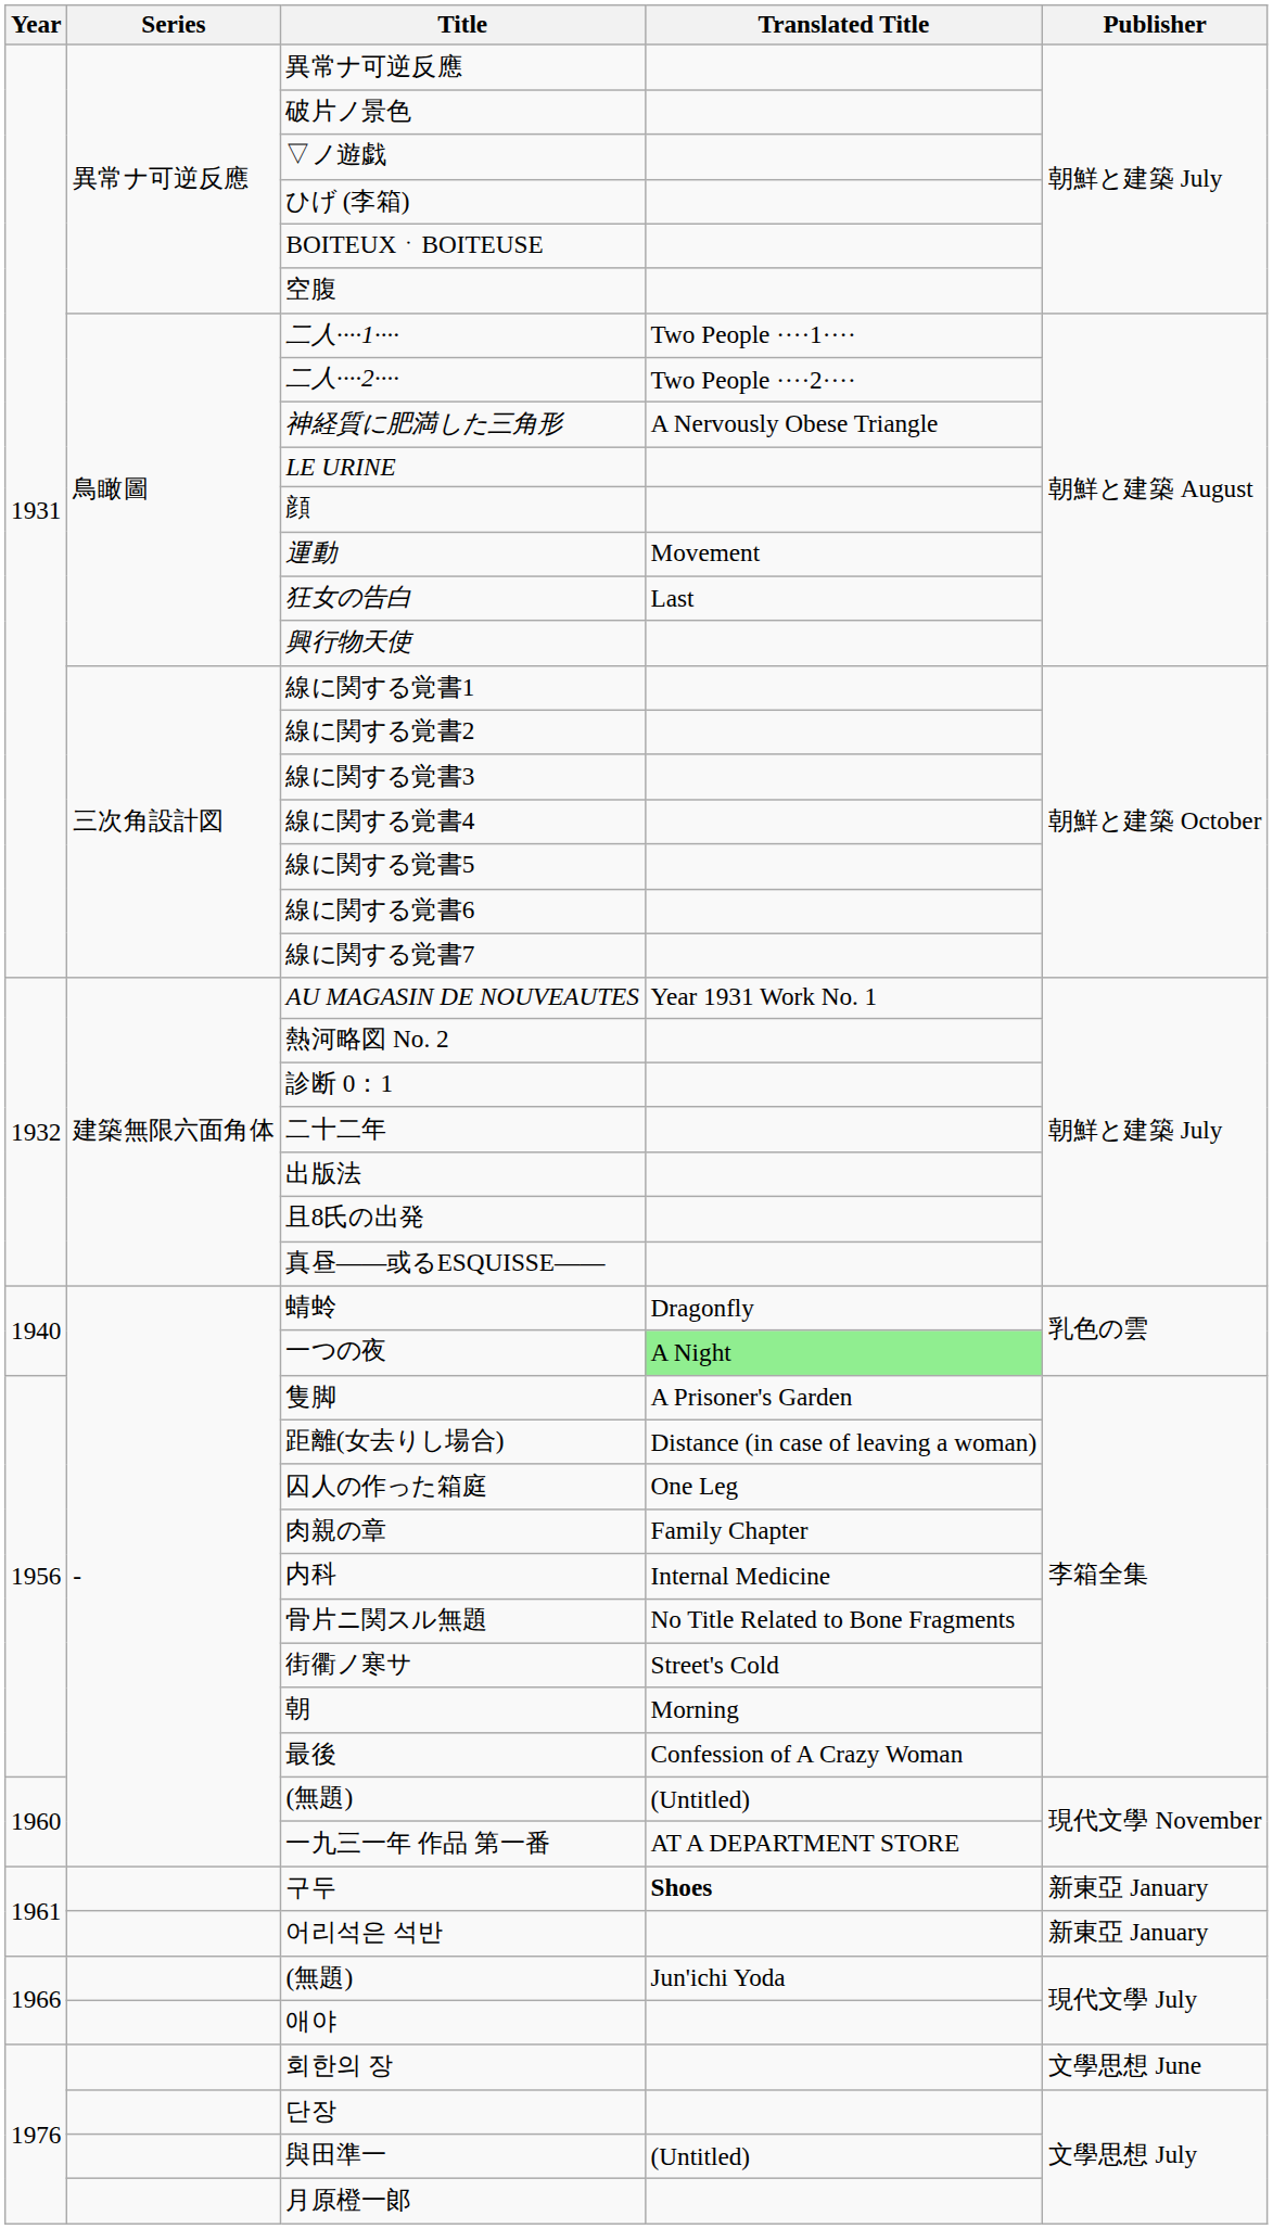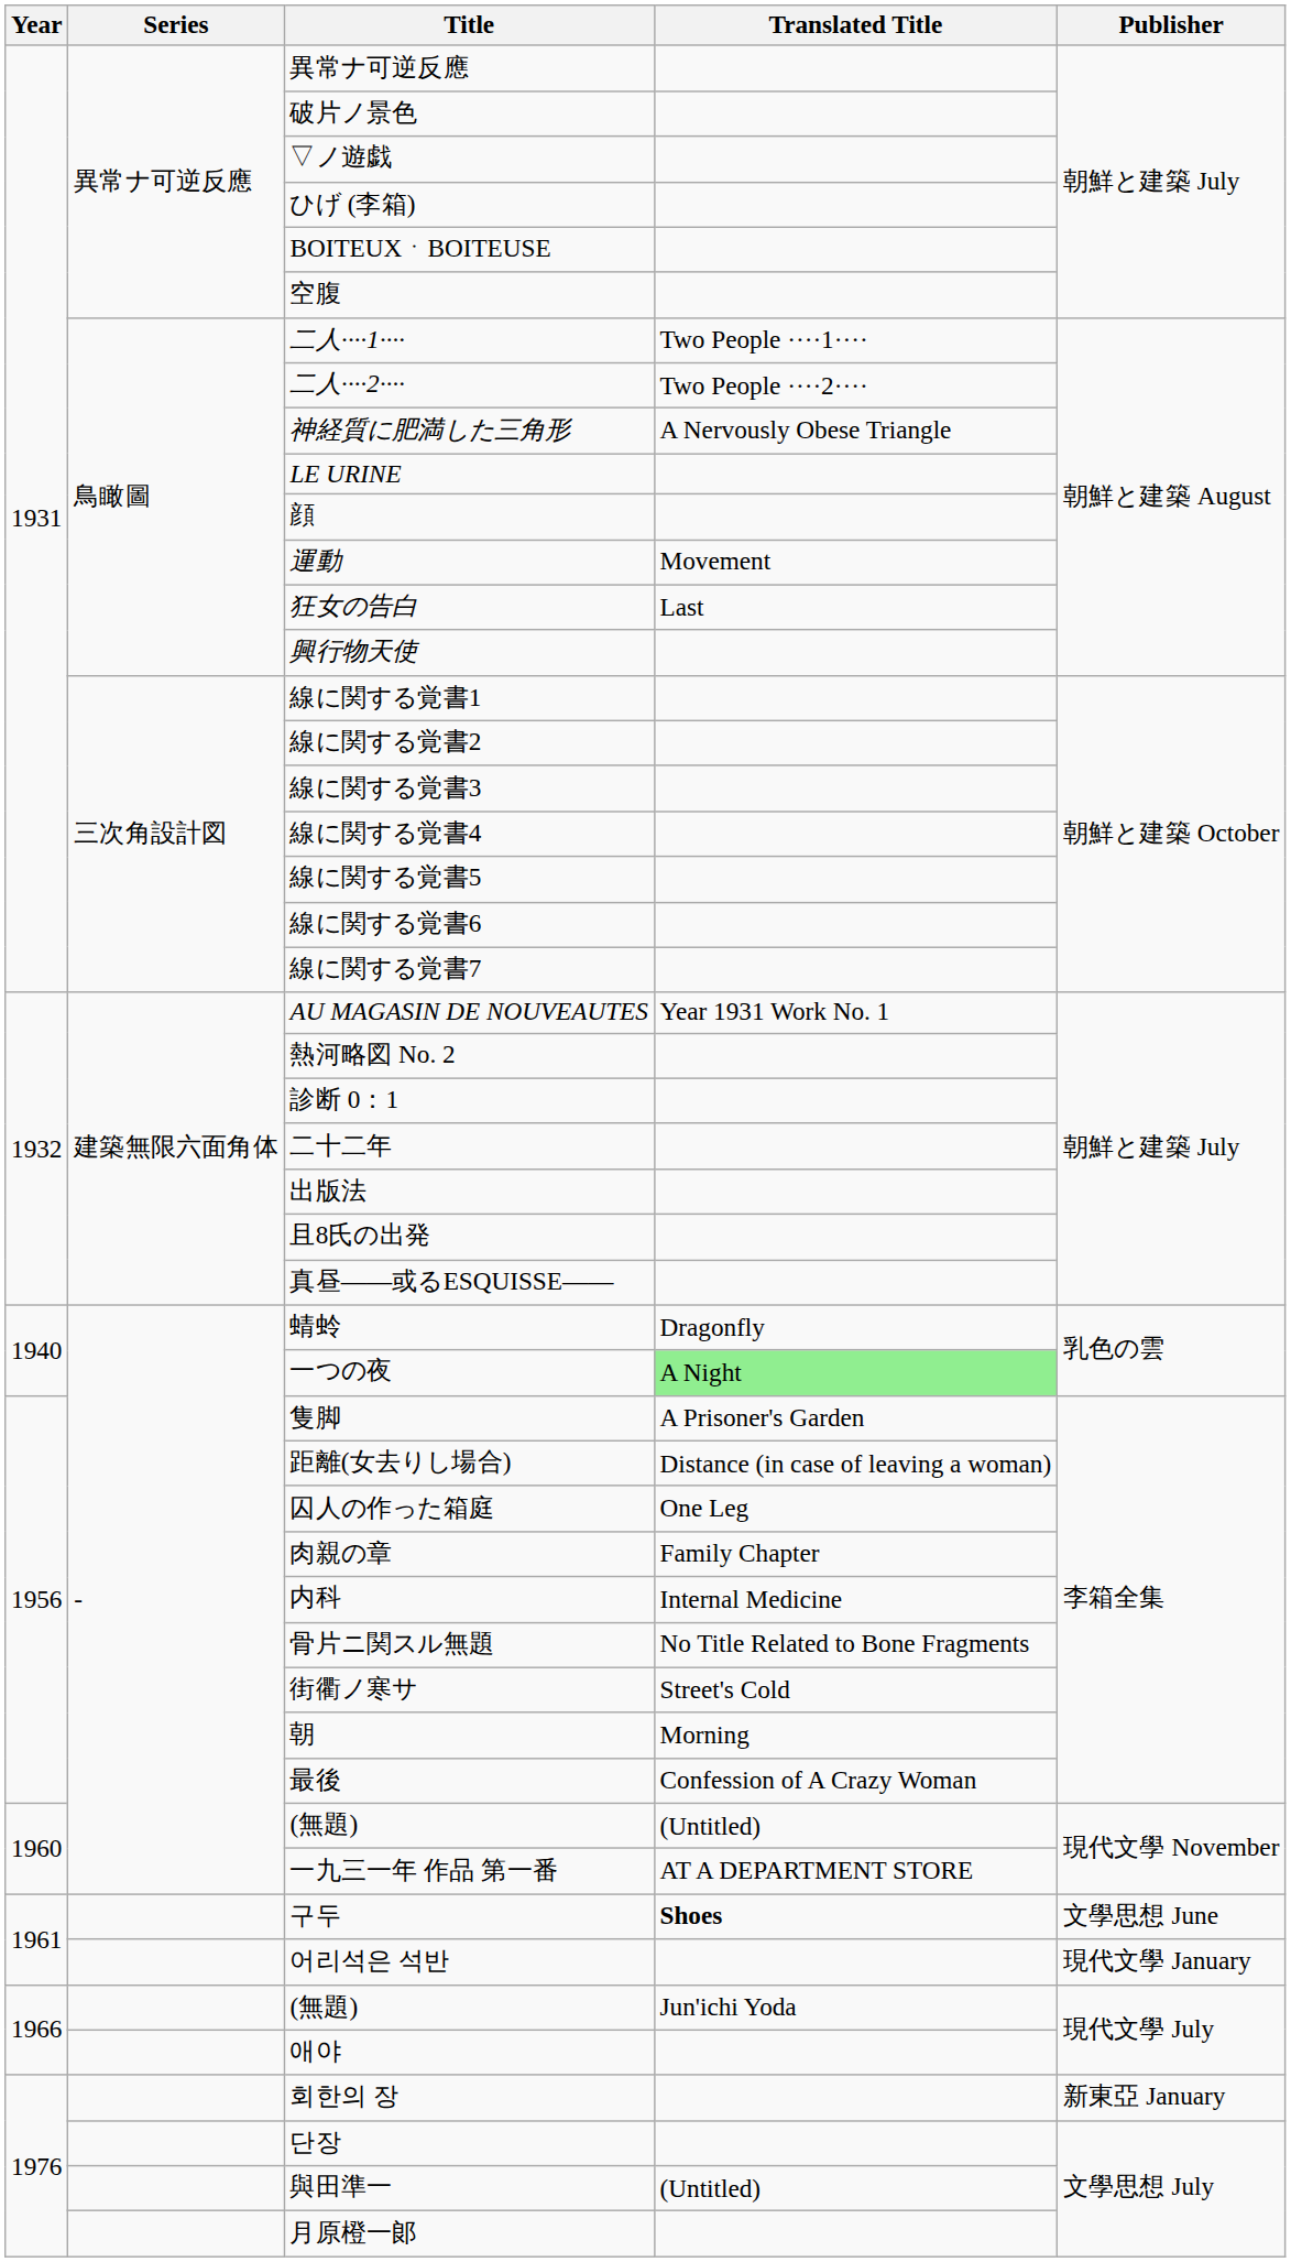구두 | Publisher: 新東亞 January -> 文學思想 June
어리석은 석반 | Publisher: 新東亞 January -> 現代文學 January
회한의 장 | Publisher: 文學思想 June -> 新東亞 January
